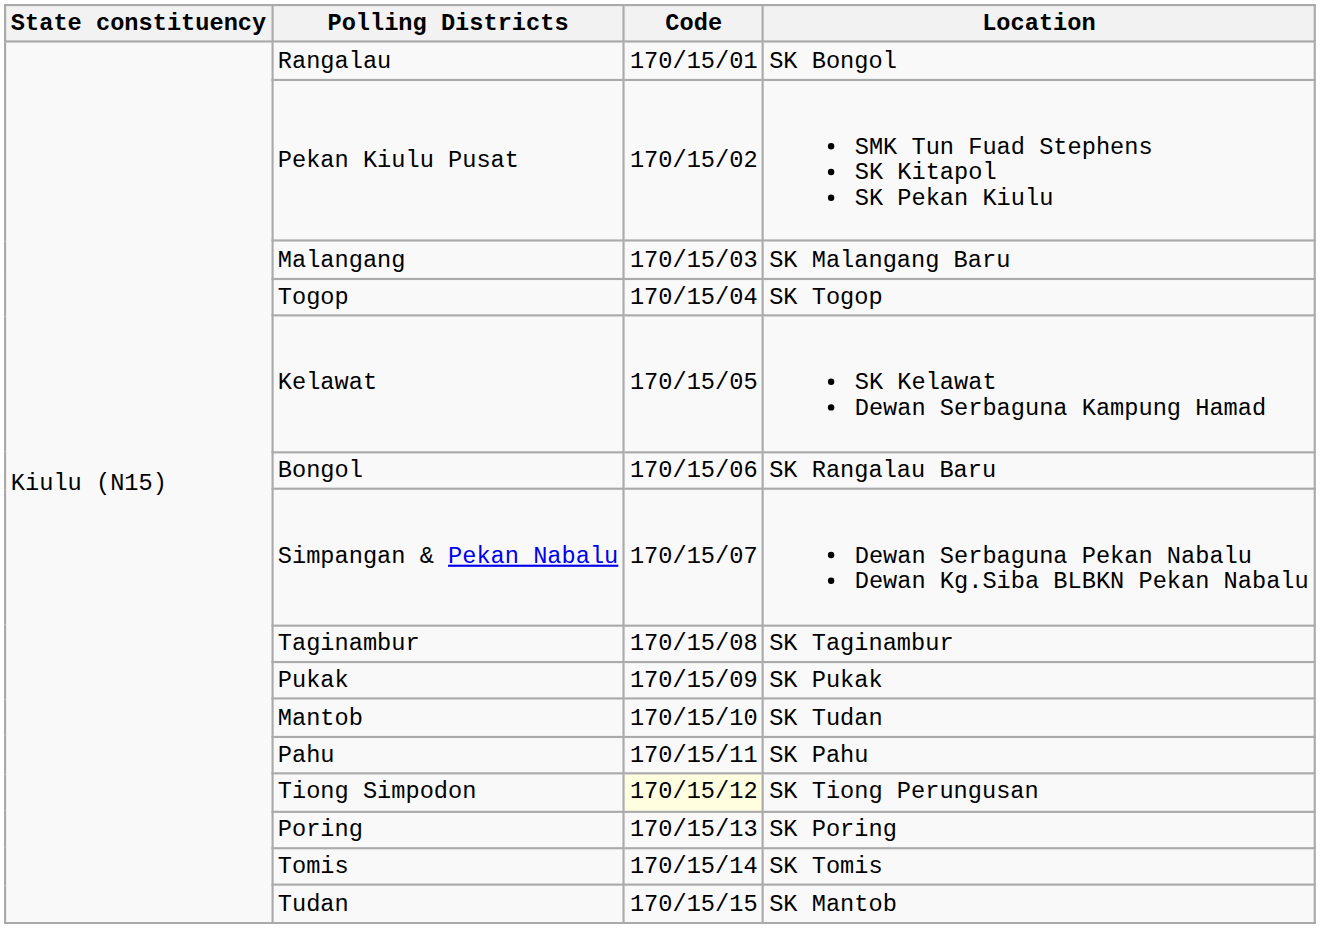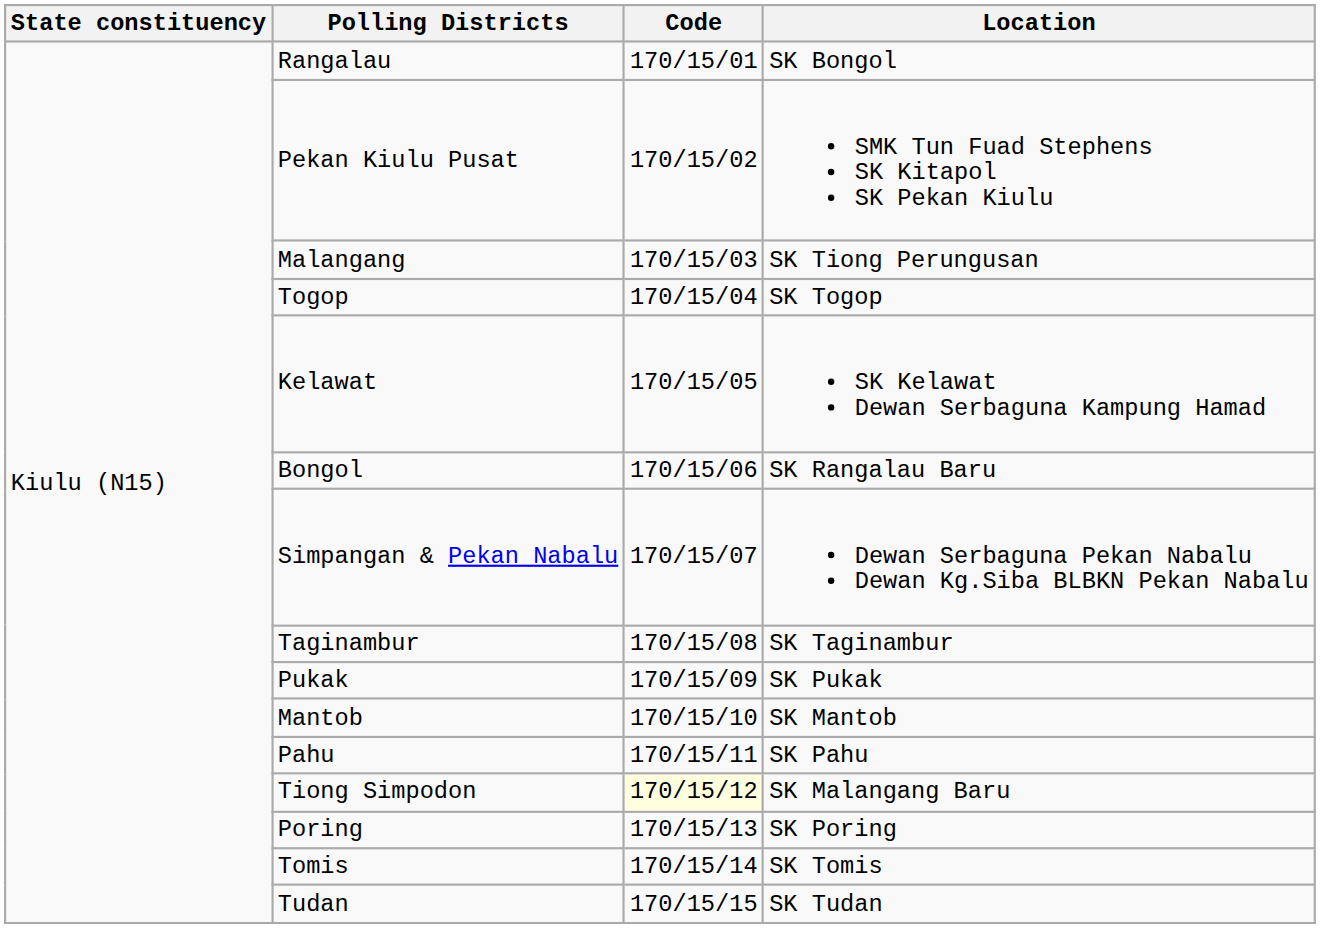Malangang | Location: SK Malangang Baru -> SK Tiong Perungusan
Mantob | Location: SK Tudan -> SK Mantob
Tiong Simpodon | Location: SK Tiong Perungusan -> SK Malangang Baru
Tudan | Location: SK Mantob -> SK Tudan
